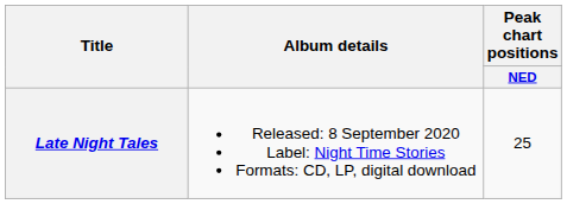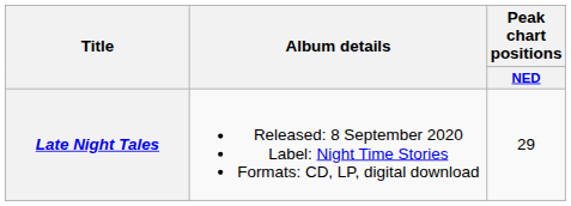Late Night Tales | Peak chart positions / NED: 25 -> 29
